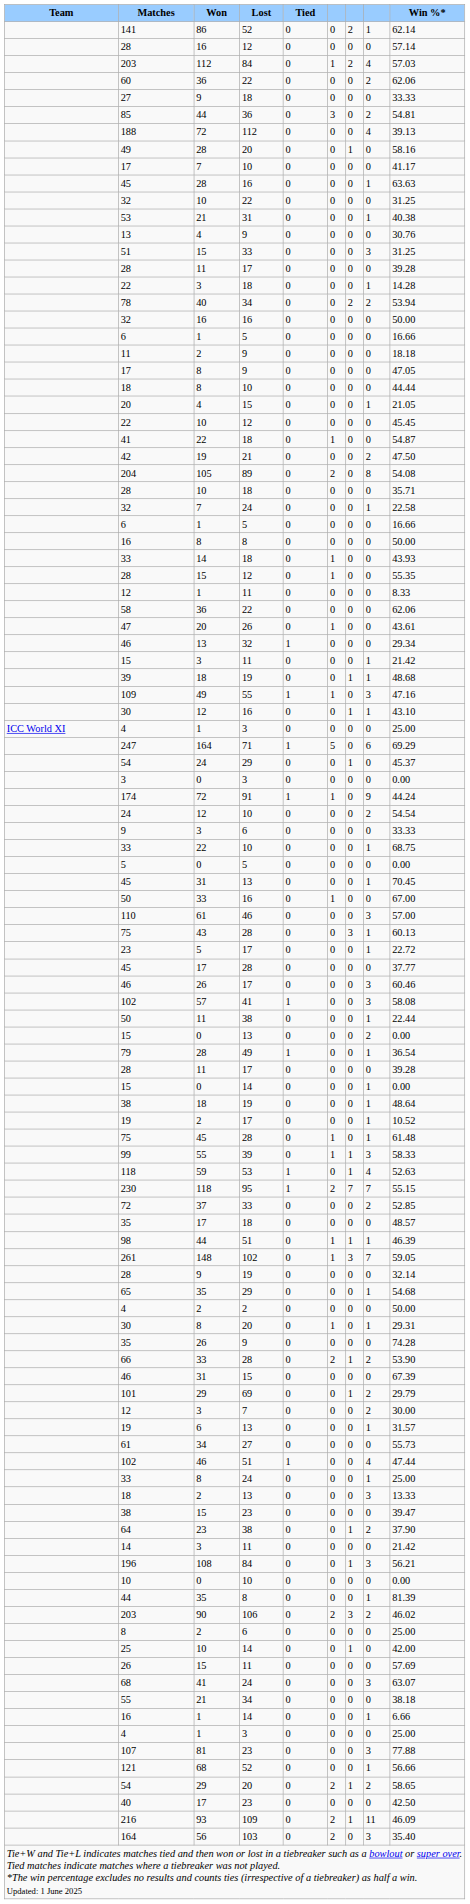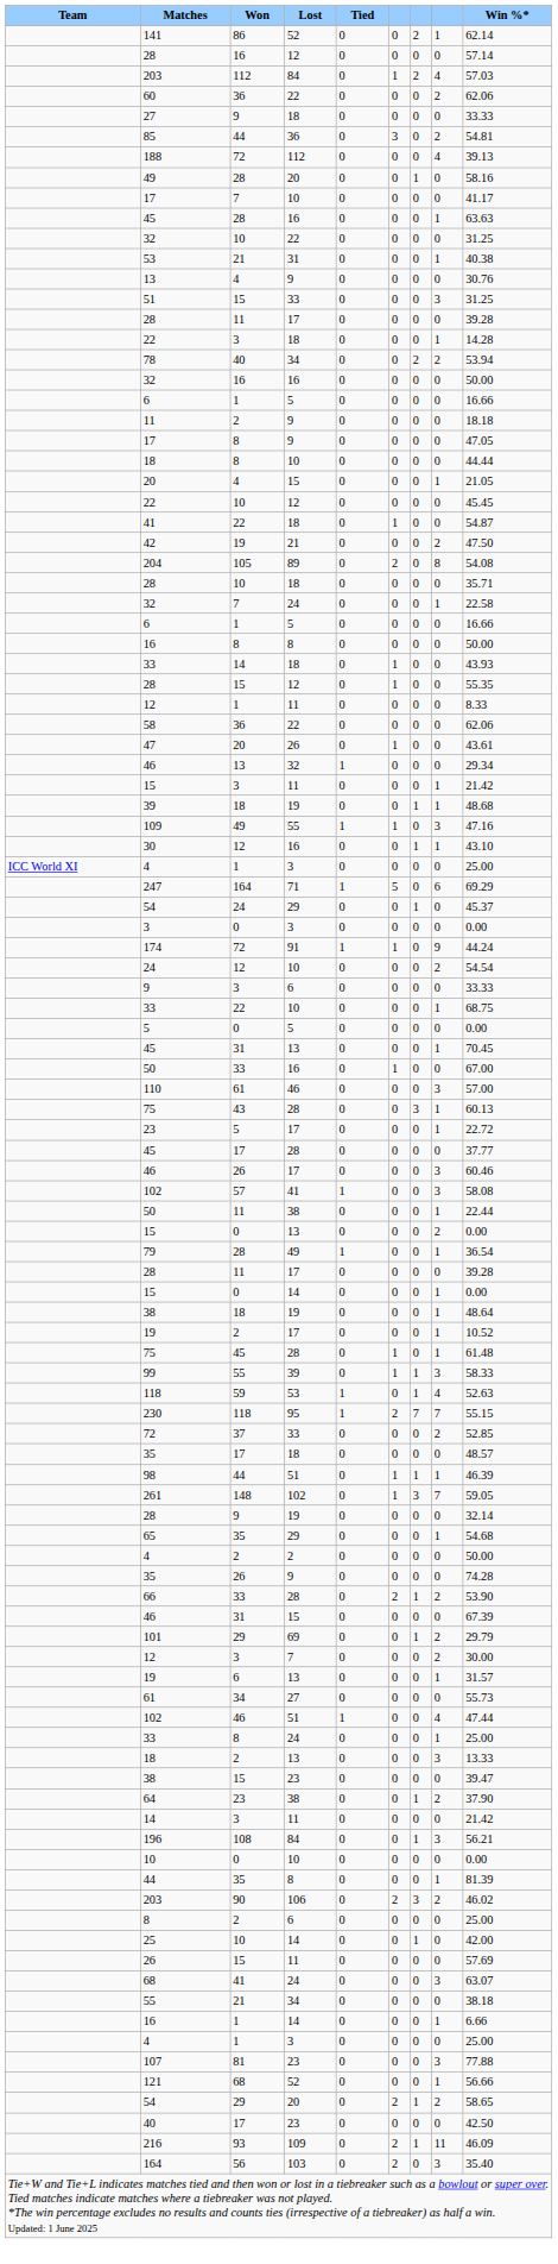- row: 30 | 8 | 20 | 0 | 1 | 0 | 1 | 29.31
